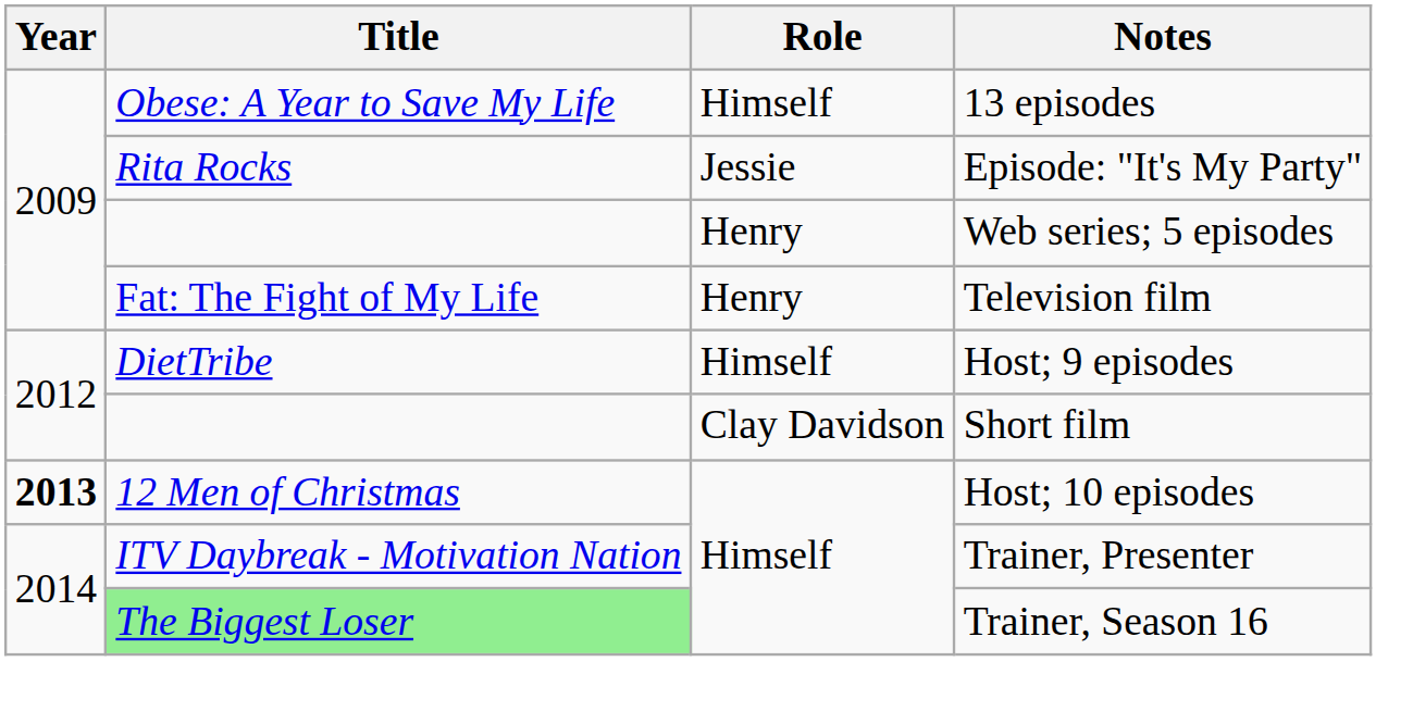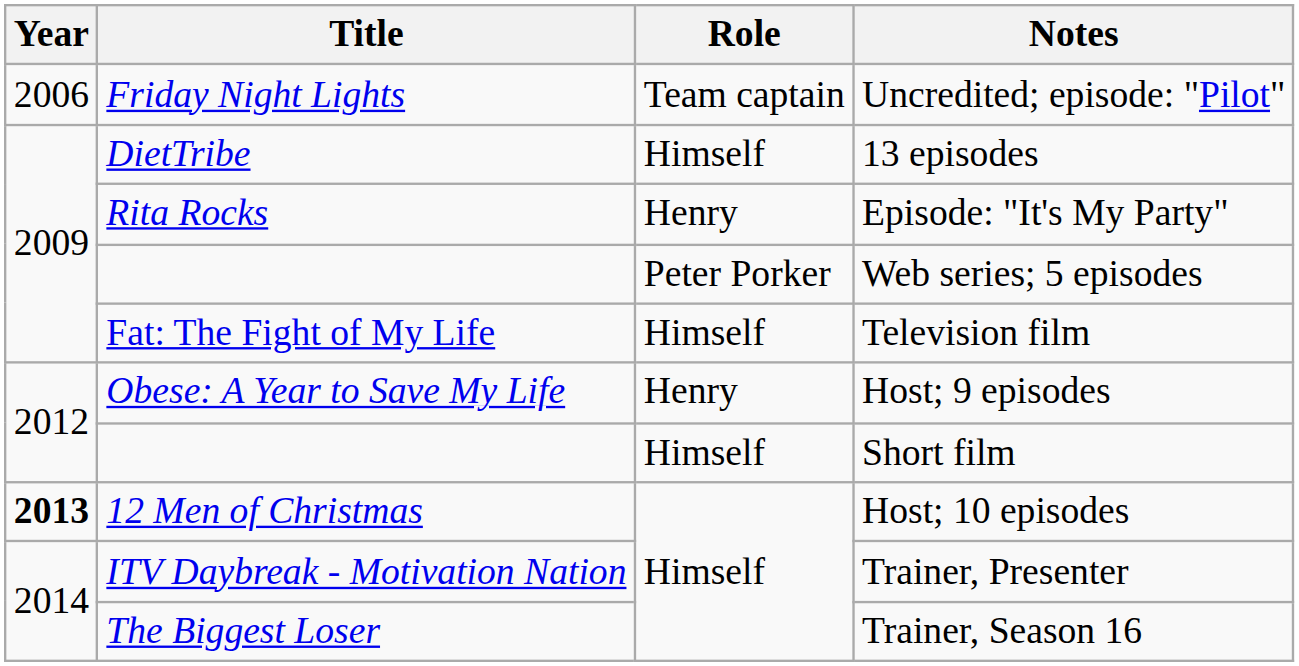+ row: 2006 | Friday Night Lights | Team captain | Uncredited; episode: "Pilot"
13 episodes | Title: Obese: A Year to Save My Life -> DietTribe
Episode: "It's My Party" | Role: Jessie -> Henry
Web series; 5 episodes | Role: Henry -> Peter Porker
Television film | Role: Henry -> Himself
Host; 9 episodes | Title: DietTribe -> Obese: A Year to Save My Life
Host; 9 episodes | Role: Himself -> Henry
Short film | Role: Clay Davidson -> Himself
Trainer, Season 16 | Title: lightgreen background -> no background
